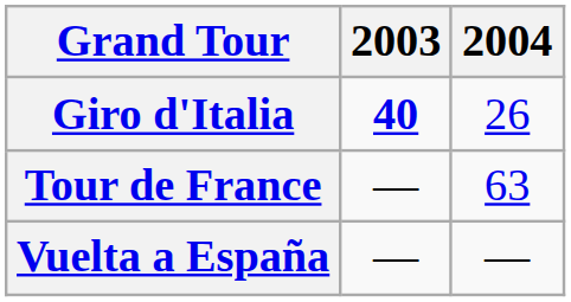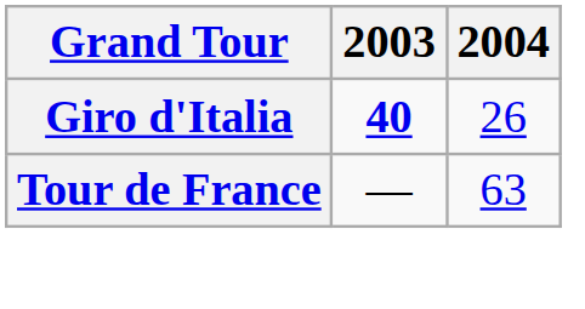- row: Vuelta a España | — | —
